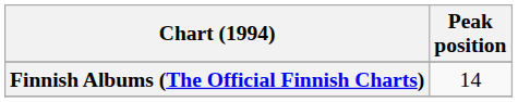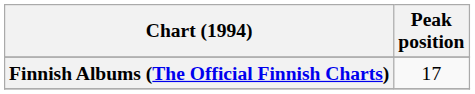Finnish Albums (The Official Finnish Charts) | Peak position: 14 -> 17
